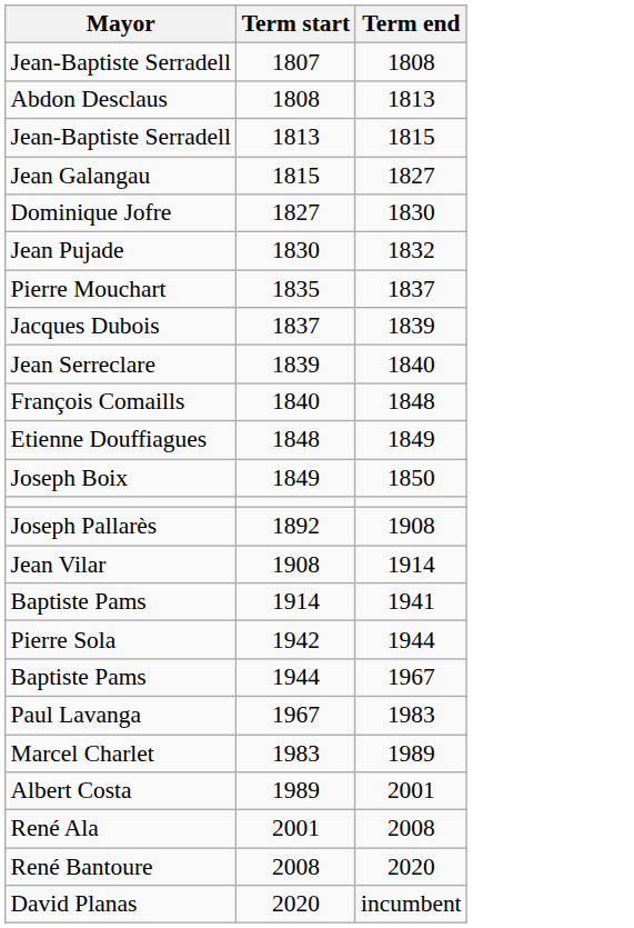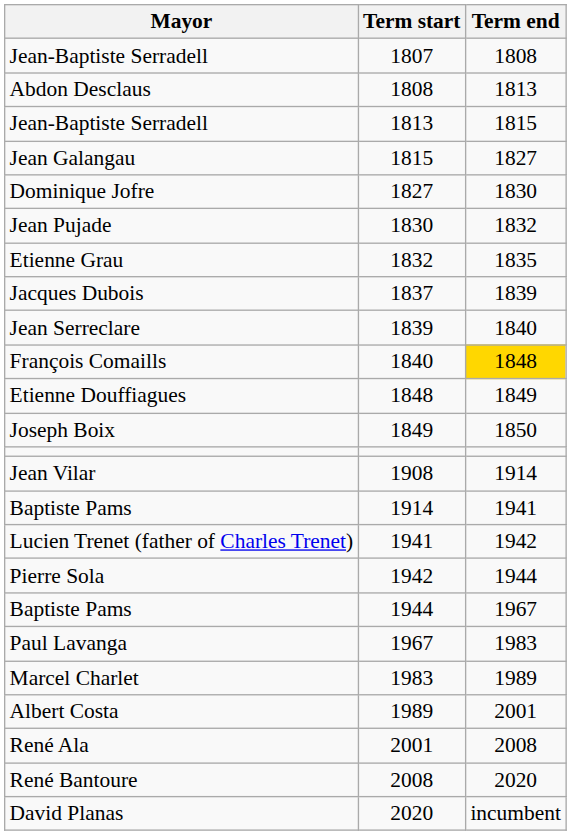+ row: Etienne Grau | 1832 | 1835
- row: Pierre Mouchart | 1835 | 1837
François Comaills | Term end: no background -> gold background
- row: Joseph Pallarès | 1892 | 1908
+ row: Lucien Trenet (father of Charles Trenet) | 1941 | 1942
